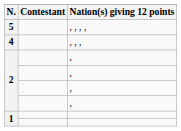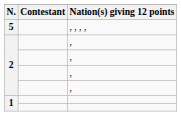- row: 4 | , , ,
